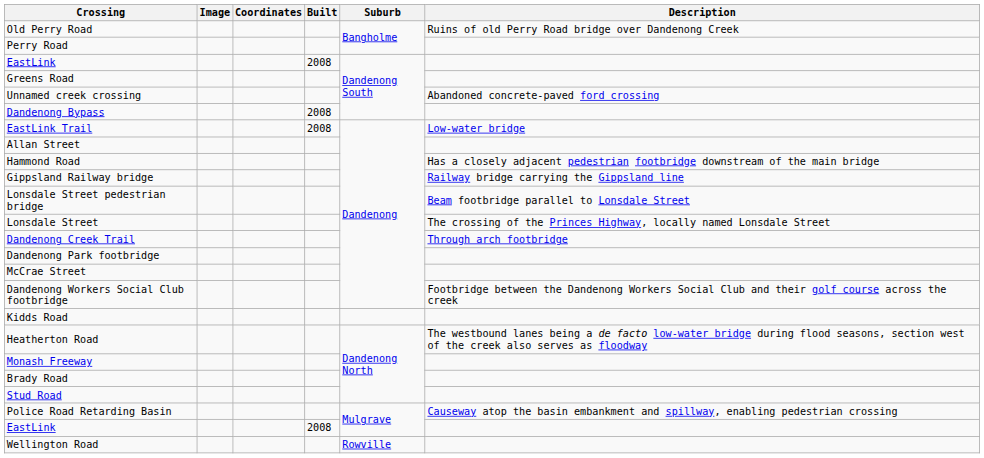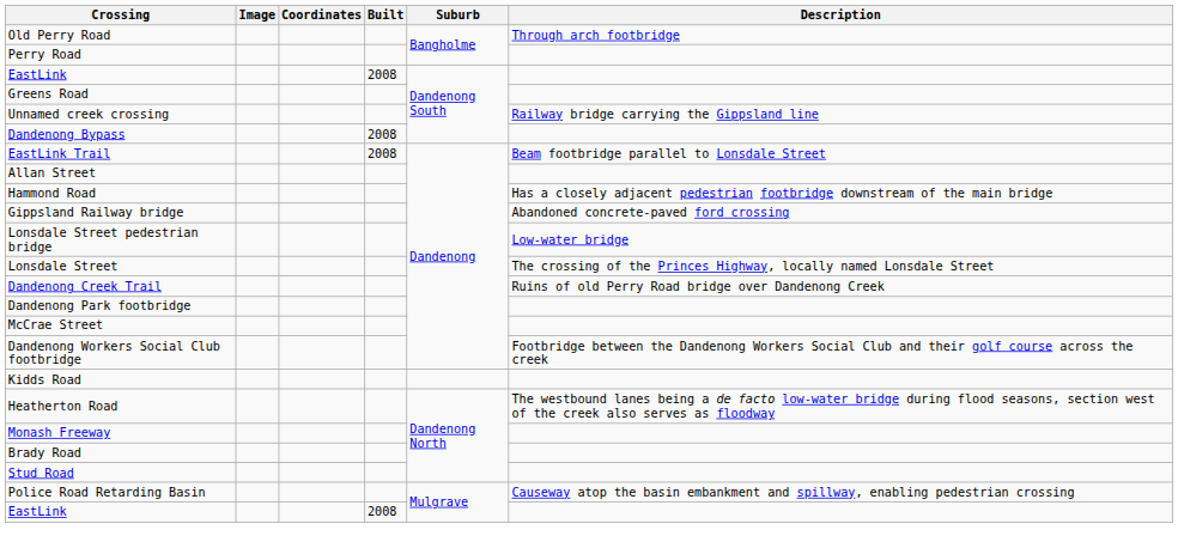Old Perry Road | Description: Ruins of old Perry Road bridge over Dandenong Creek -> Through arch footbridge
Unnamed creek crossing | Description: Abandoned concrete-paved ford crossing -> Railway bridge carrying the Gippsland line
EastLink Trail | Description: Low-water bridge -> Beam footbridge parallel to Lonsdale Street
Gippsland Railway bridge | Description: Railway bridge carrying the Gippsland line -> Abandoned concrete-paved ford crossing
Lonsdale Street pedestrian bridge | Description: Beam footbridge parallel to Lonsdale Street -> Low-water bridge
Dandenong Creek Trail | Description: Through arch footbridge -> Ruins of old Perry Road bridge over Dandenong Creek
- row: Wellington Road | Rowville
